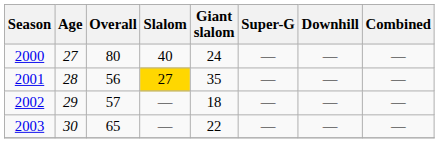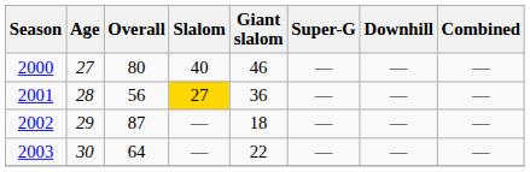2000 | Giant slalom: 24 -> 46
2001 | Giant slalom: 35 -> 36
2002 | Overall: 57 -> 87
2003 | Overall: 65 -> 64
